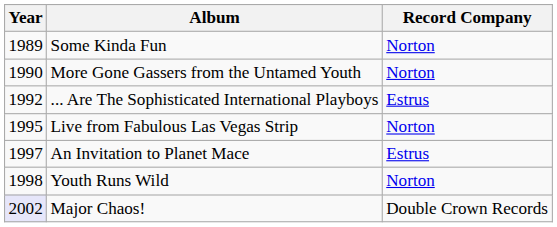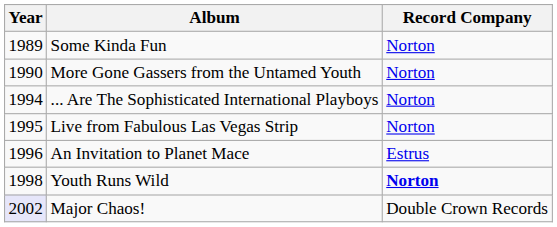... Are The Sophisticated International Playboys | Year: 1992 -> 1994
... Are The Sophisticated International Playboys | Record Company: Estrus -> Norton
An Invitation to Planet Mace | Year: 1997 -> 1996
Youth Runs Wild | Record Company: normal -> bold
